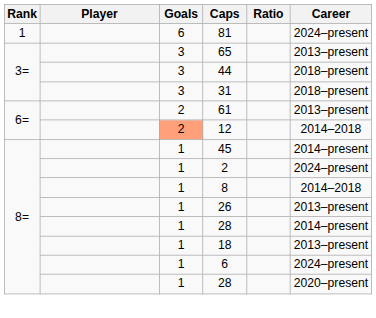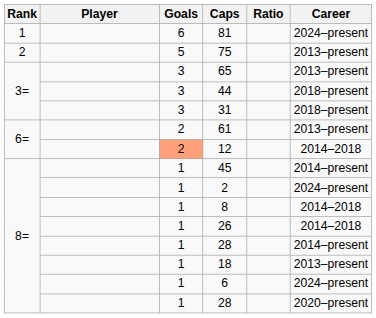+ row: 2 | 5 | 75 | 2013–present
26 | Career: 2013–present -> 2014–2018
